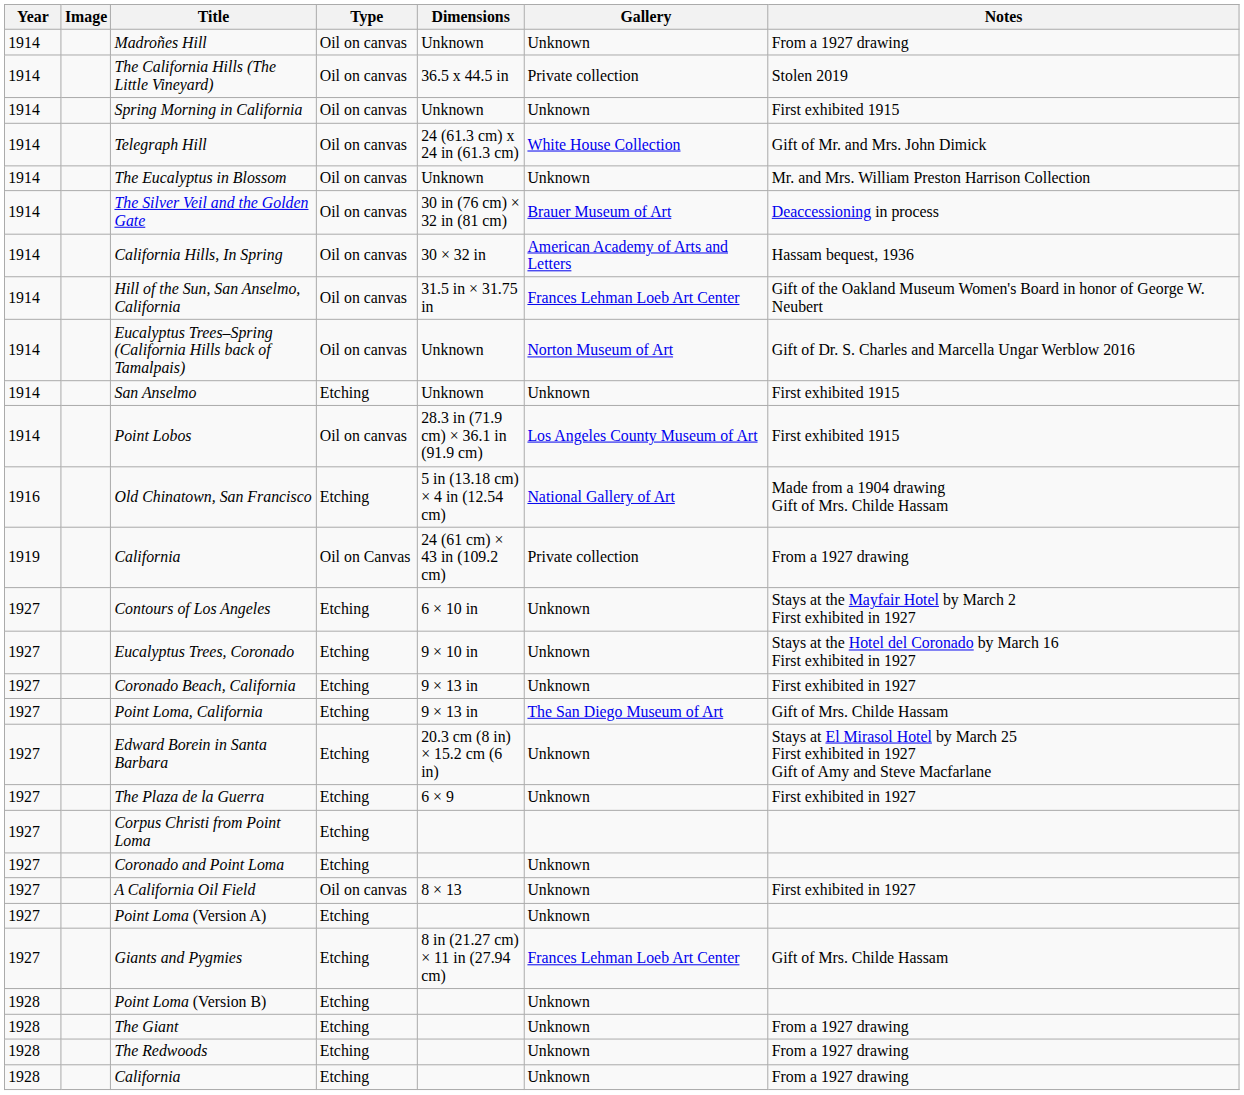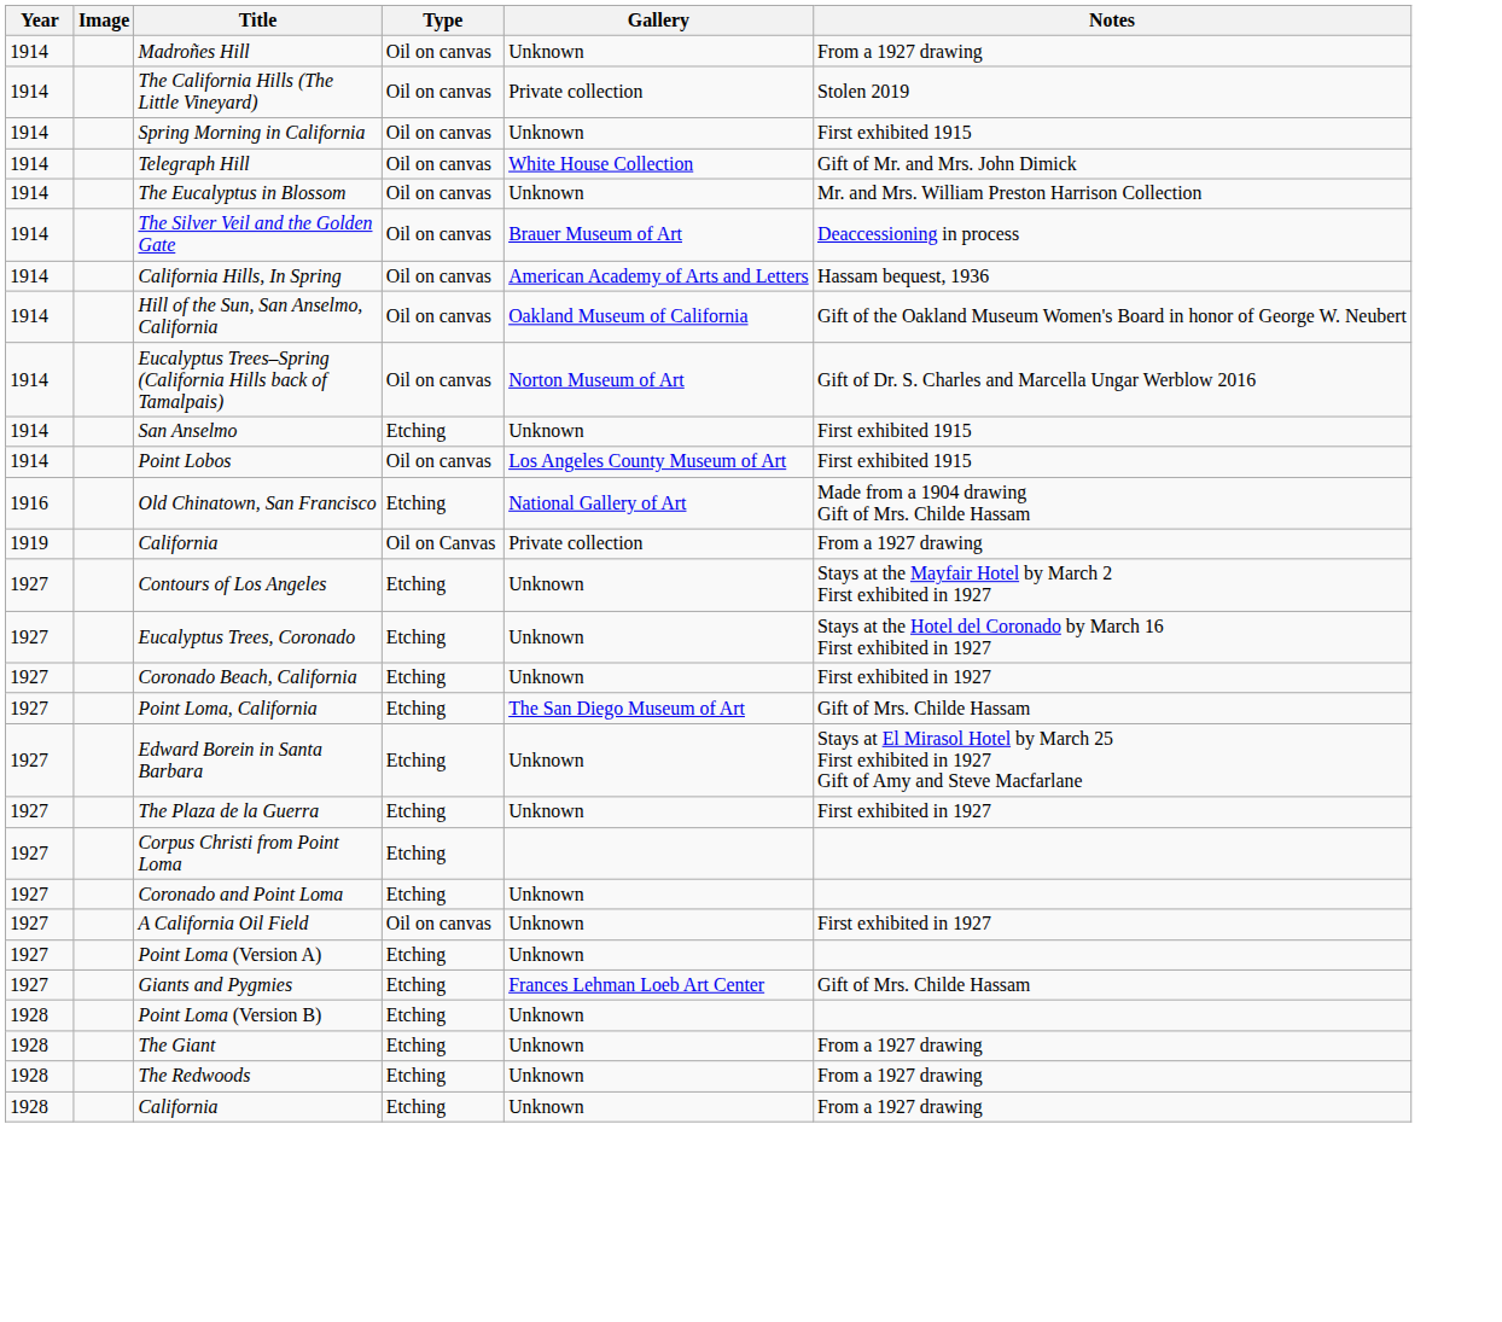- column: Dimensions | Unknown | 36.5 x 44.5 in | Unknown | 24 (61.3 cm) x 24 in (61.3 cm) | Unknown | 30 in (76 cm) × 32 in (81 cm) | 30 × 32 in | 31.5 in × 31.75 in | Unknown | Unknown | 28.3 in (71.9 cm) × 36.1 in (91.9 cm) | 5 in (13.18 cm) × 4 in (12.54 cm) | 24 (61 cm) × 43 in (109.2 cm) | 6 × 10 in | 9 × 10 in | 9 × 13 in | 9 × 13 in | 20.3 cm (8 in) × 15.2 cm (6 in) | 6 × 9 | 8 × 13 | 8 in (21.27 cm) × 11 in (27.94 cm)
Hill of the Sun, San Anselmo, California | Gallery: Frances Lehman Loeb Art Center -> Oakland Museum of California
